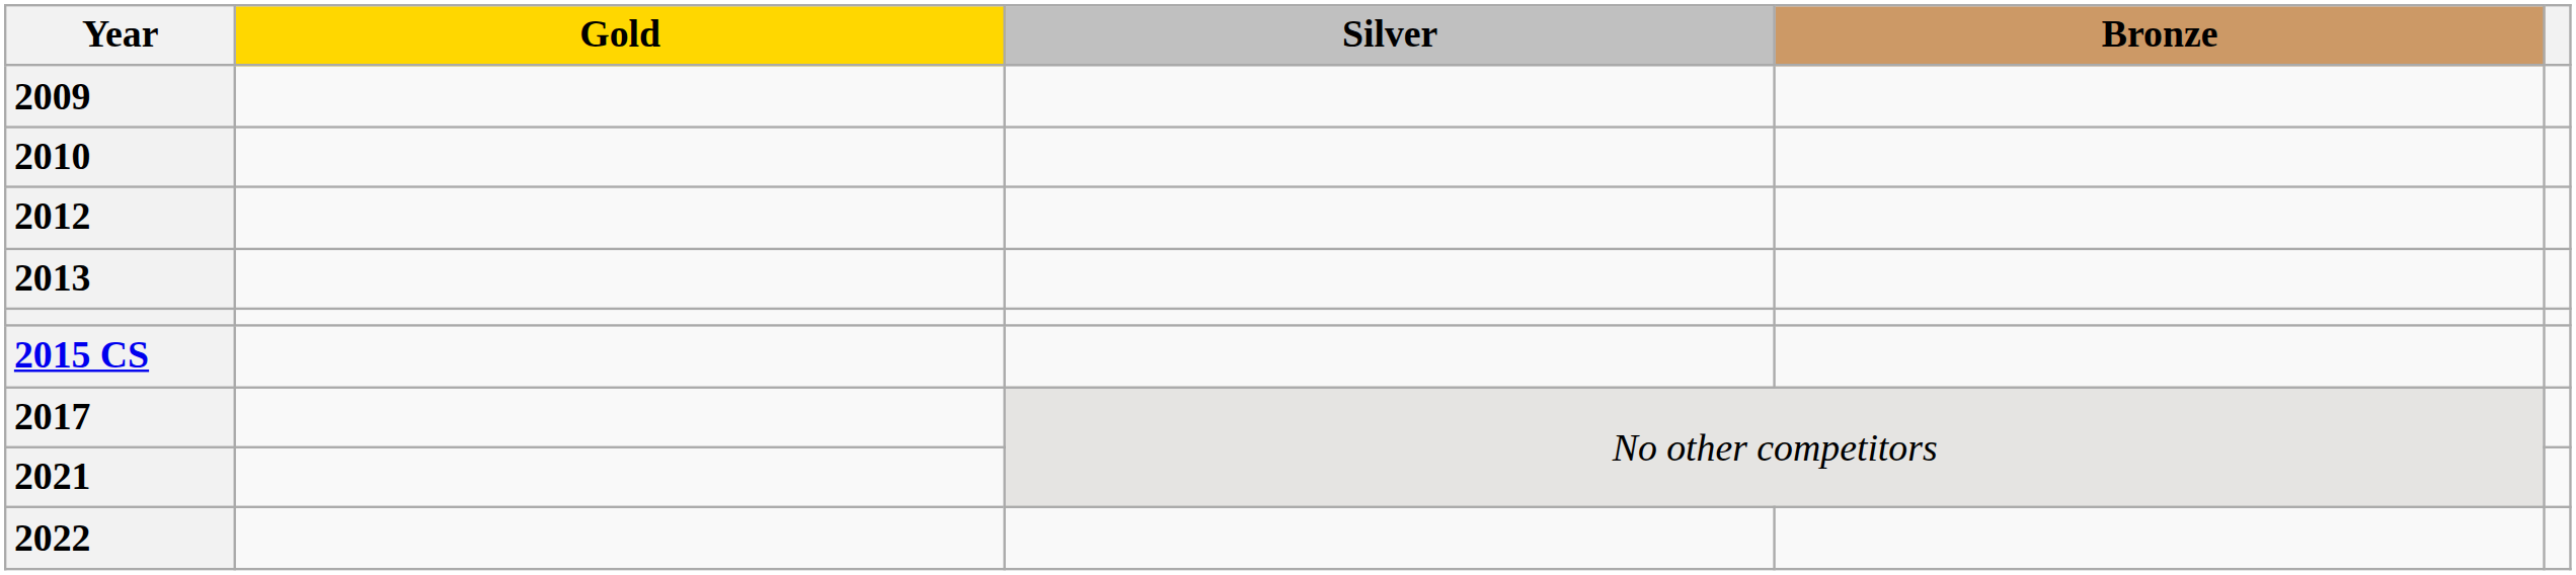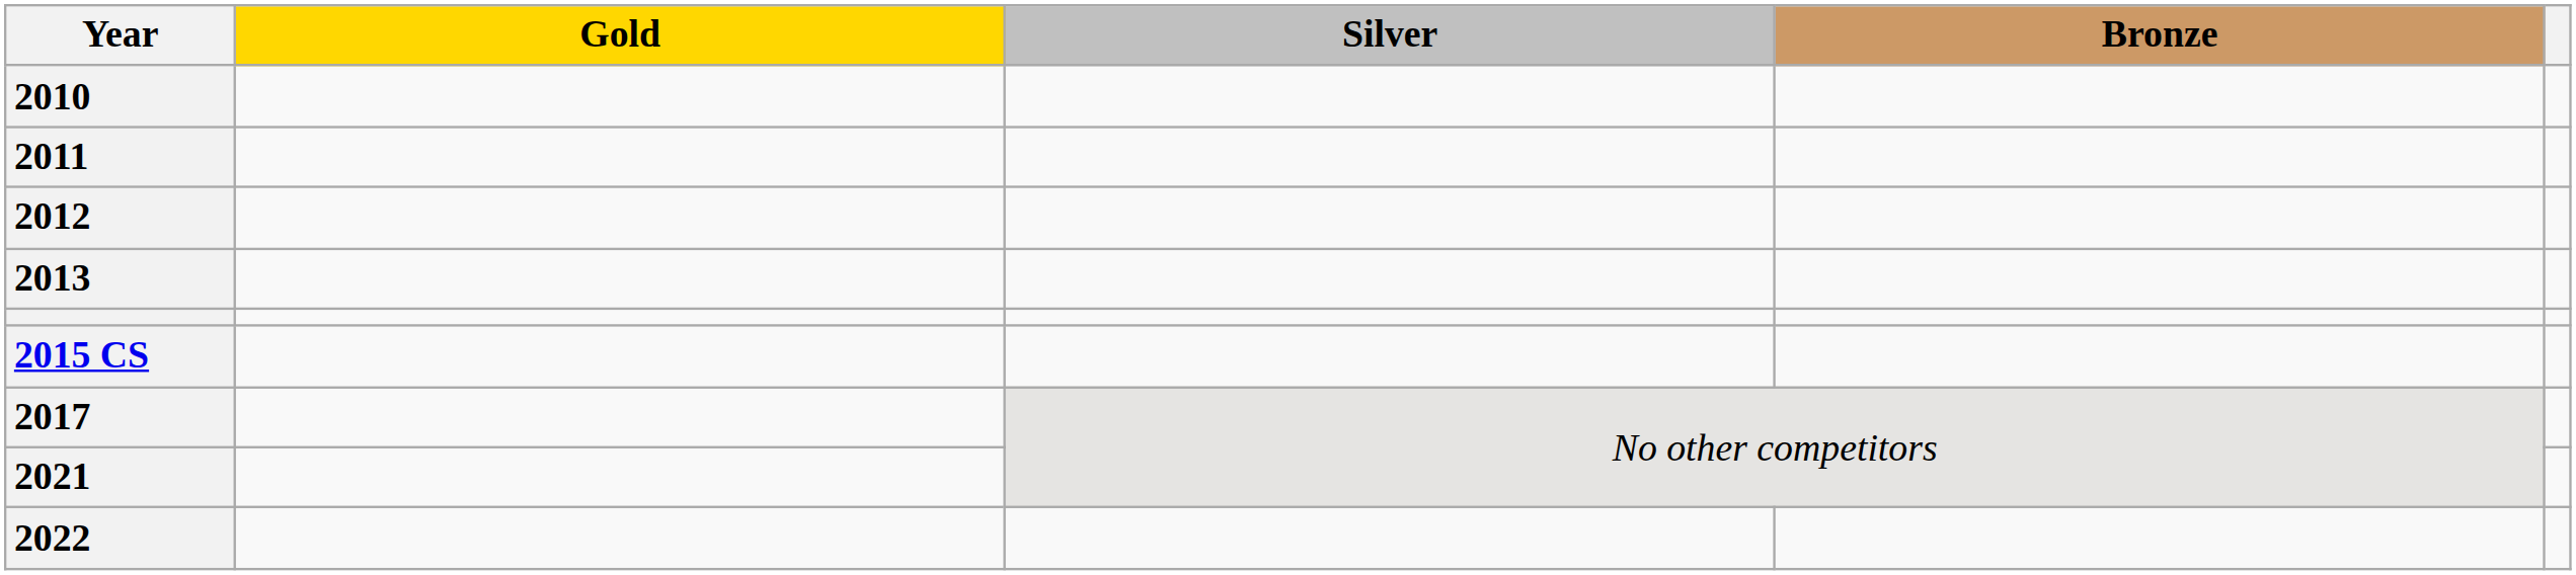- row: 2009
+ row: 2011
